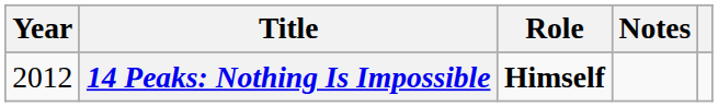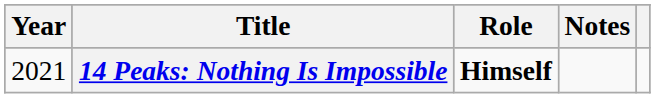14 Peaks: Nothing Is Impossible | Year: 2012 -> 2021
